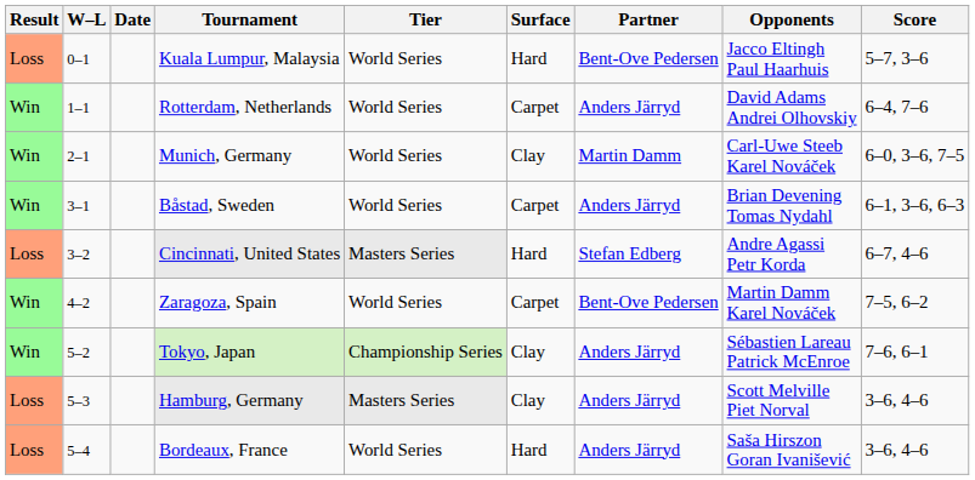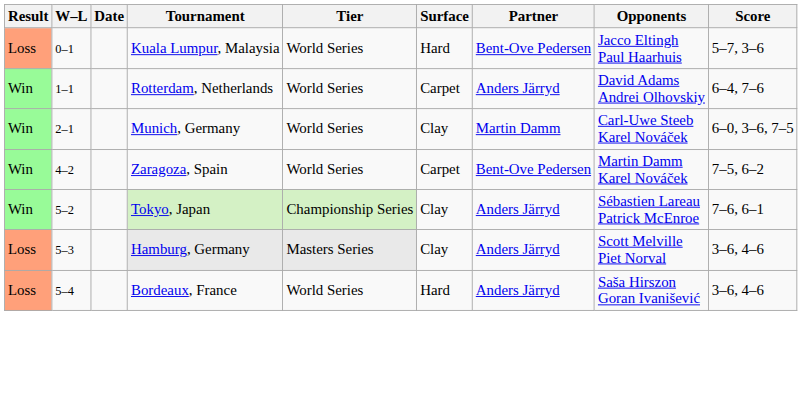- row: Win | 3–1 | Båstad, Sweden | World Series | Carpet | Anders Järryd | Brian Devening Tomas Nydahl | 6–1, 3–6, 6–3
- row: Loss | 3–2 | Cincinnati, United States | Masters Series | Hard | Stefan Edberg | Andre Agassi Petr Korda | 6–7, 4–6
